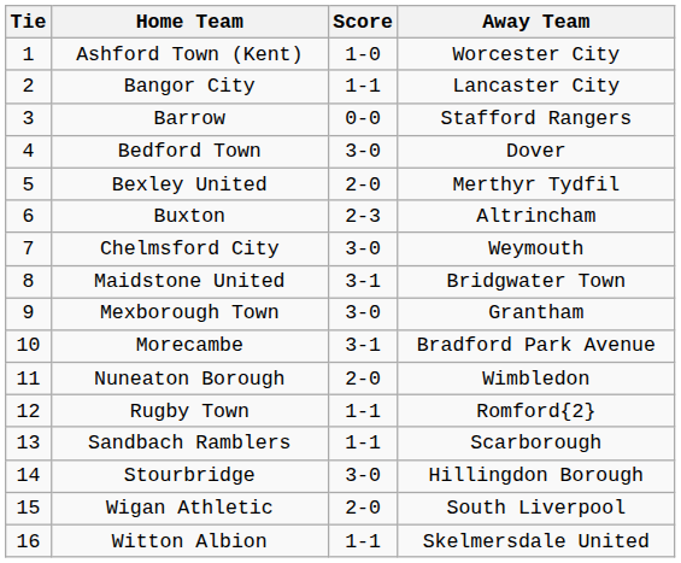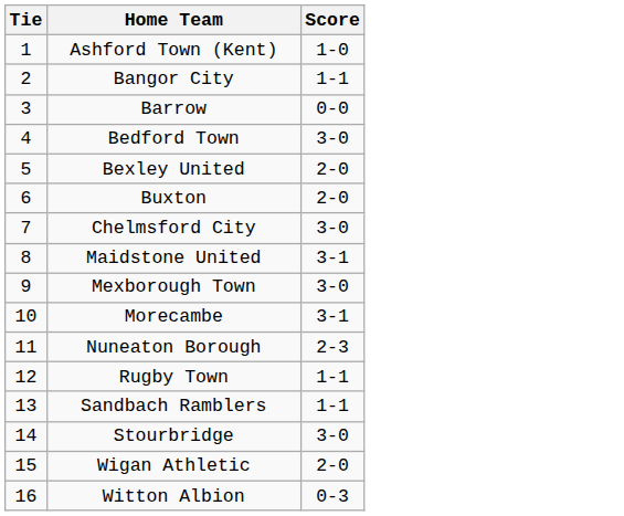- column: Away Team | Worcester City | Lancaster City | Stafford Rangers | Dover | Merthyr Tydfil | Altrincham | Weymouth | Bridgwater Town | Grantham | Bradford Park Avenue | Wimbledon | Romford{2} | Scarborough | Hillingdon Borough | South Liverpool | Skelmersdale United
Buxton | Score: 2-3 -> 2-0
Nuneaton Borough | Score: 2-0 -> 2-3
Witton Albion | Score: 1-1 -> 0-3
